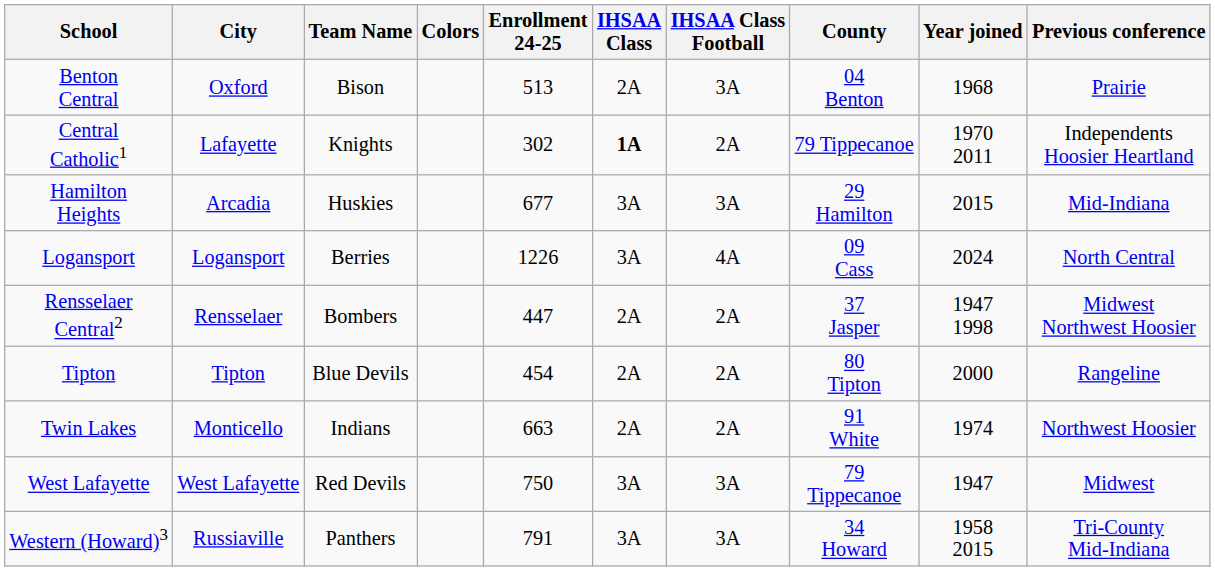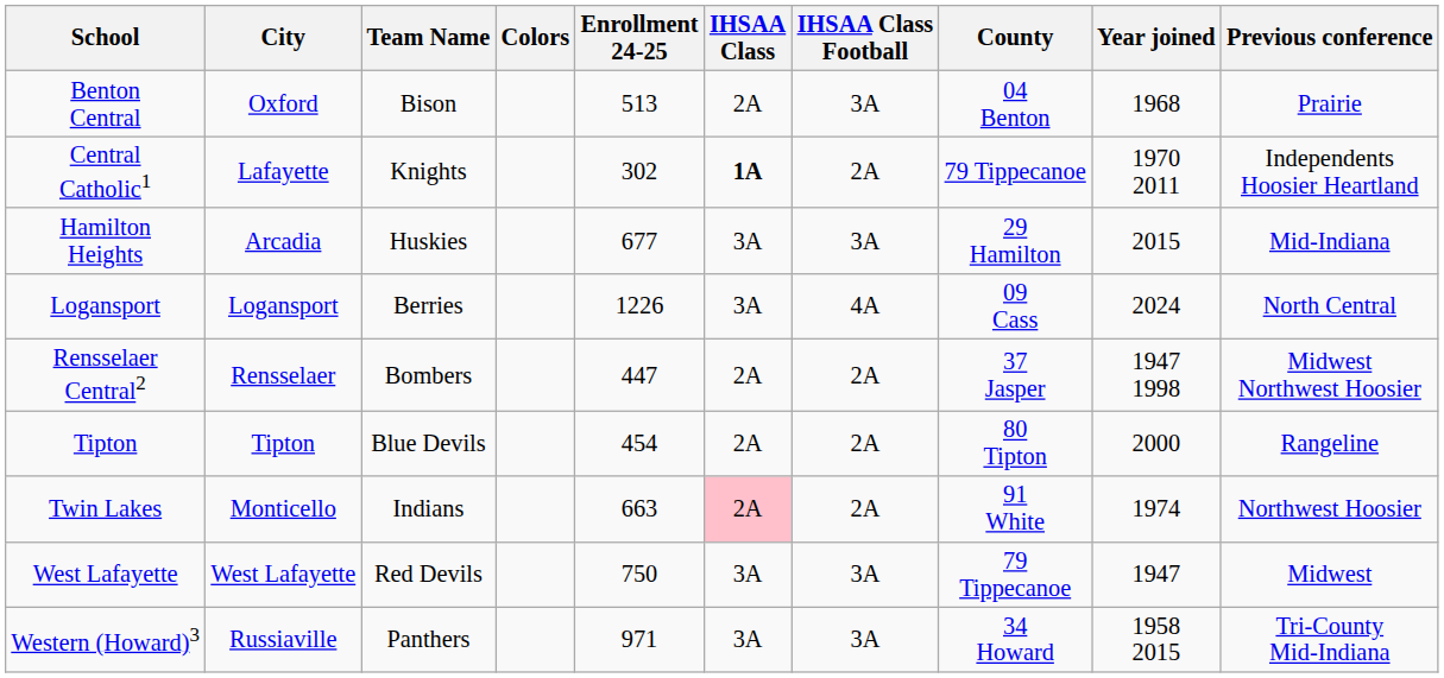Twin Lakes | IHSAA Class: no background -> pink background
Western (Howard)3 | Enrollment 24-25: 791 -> 971
